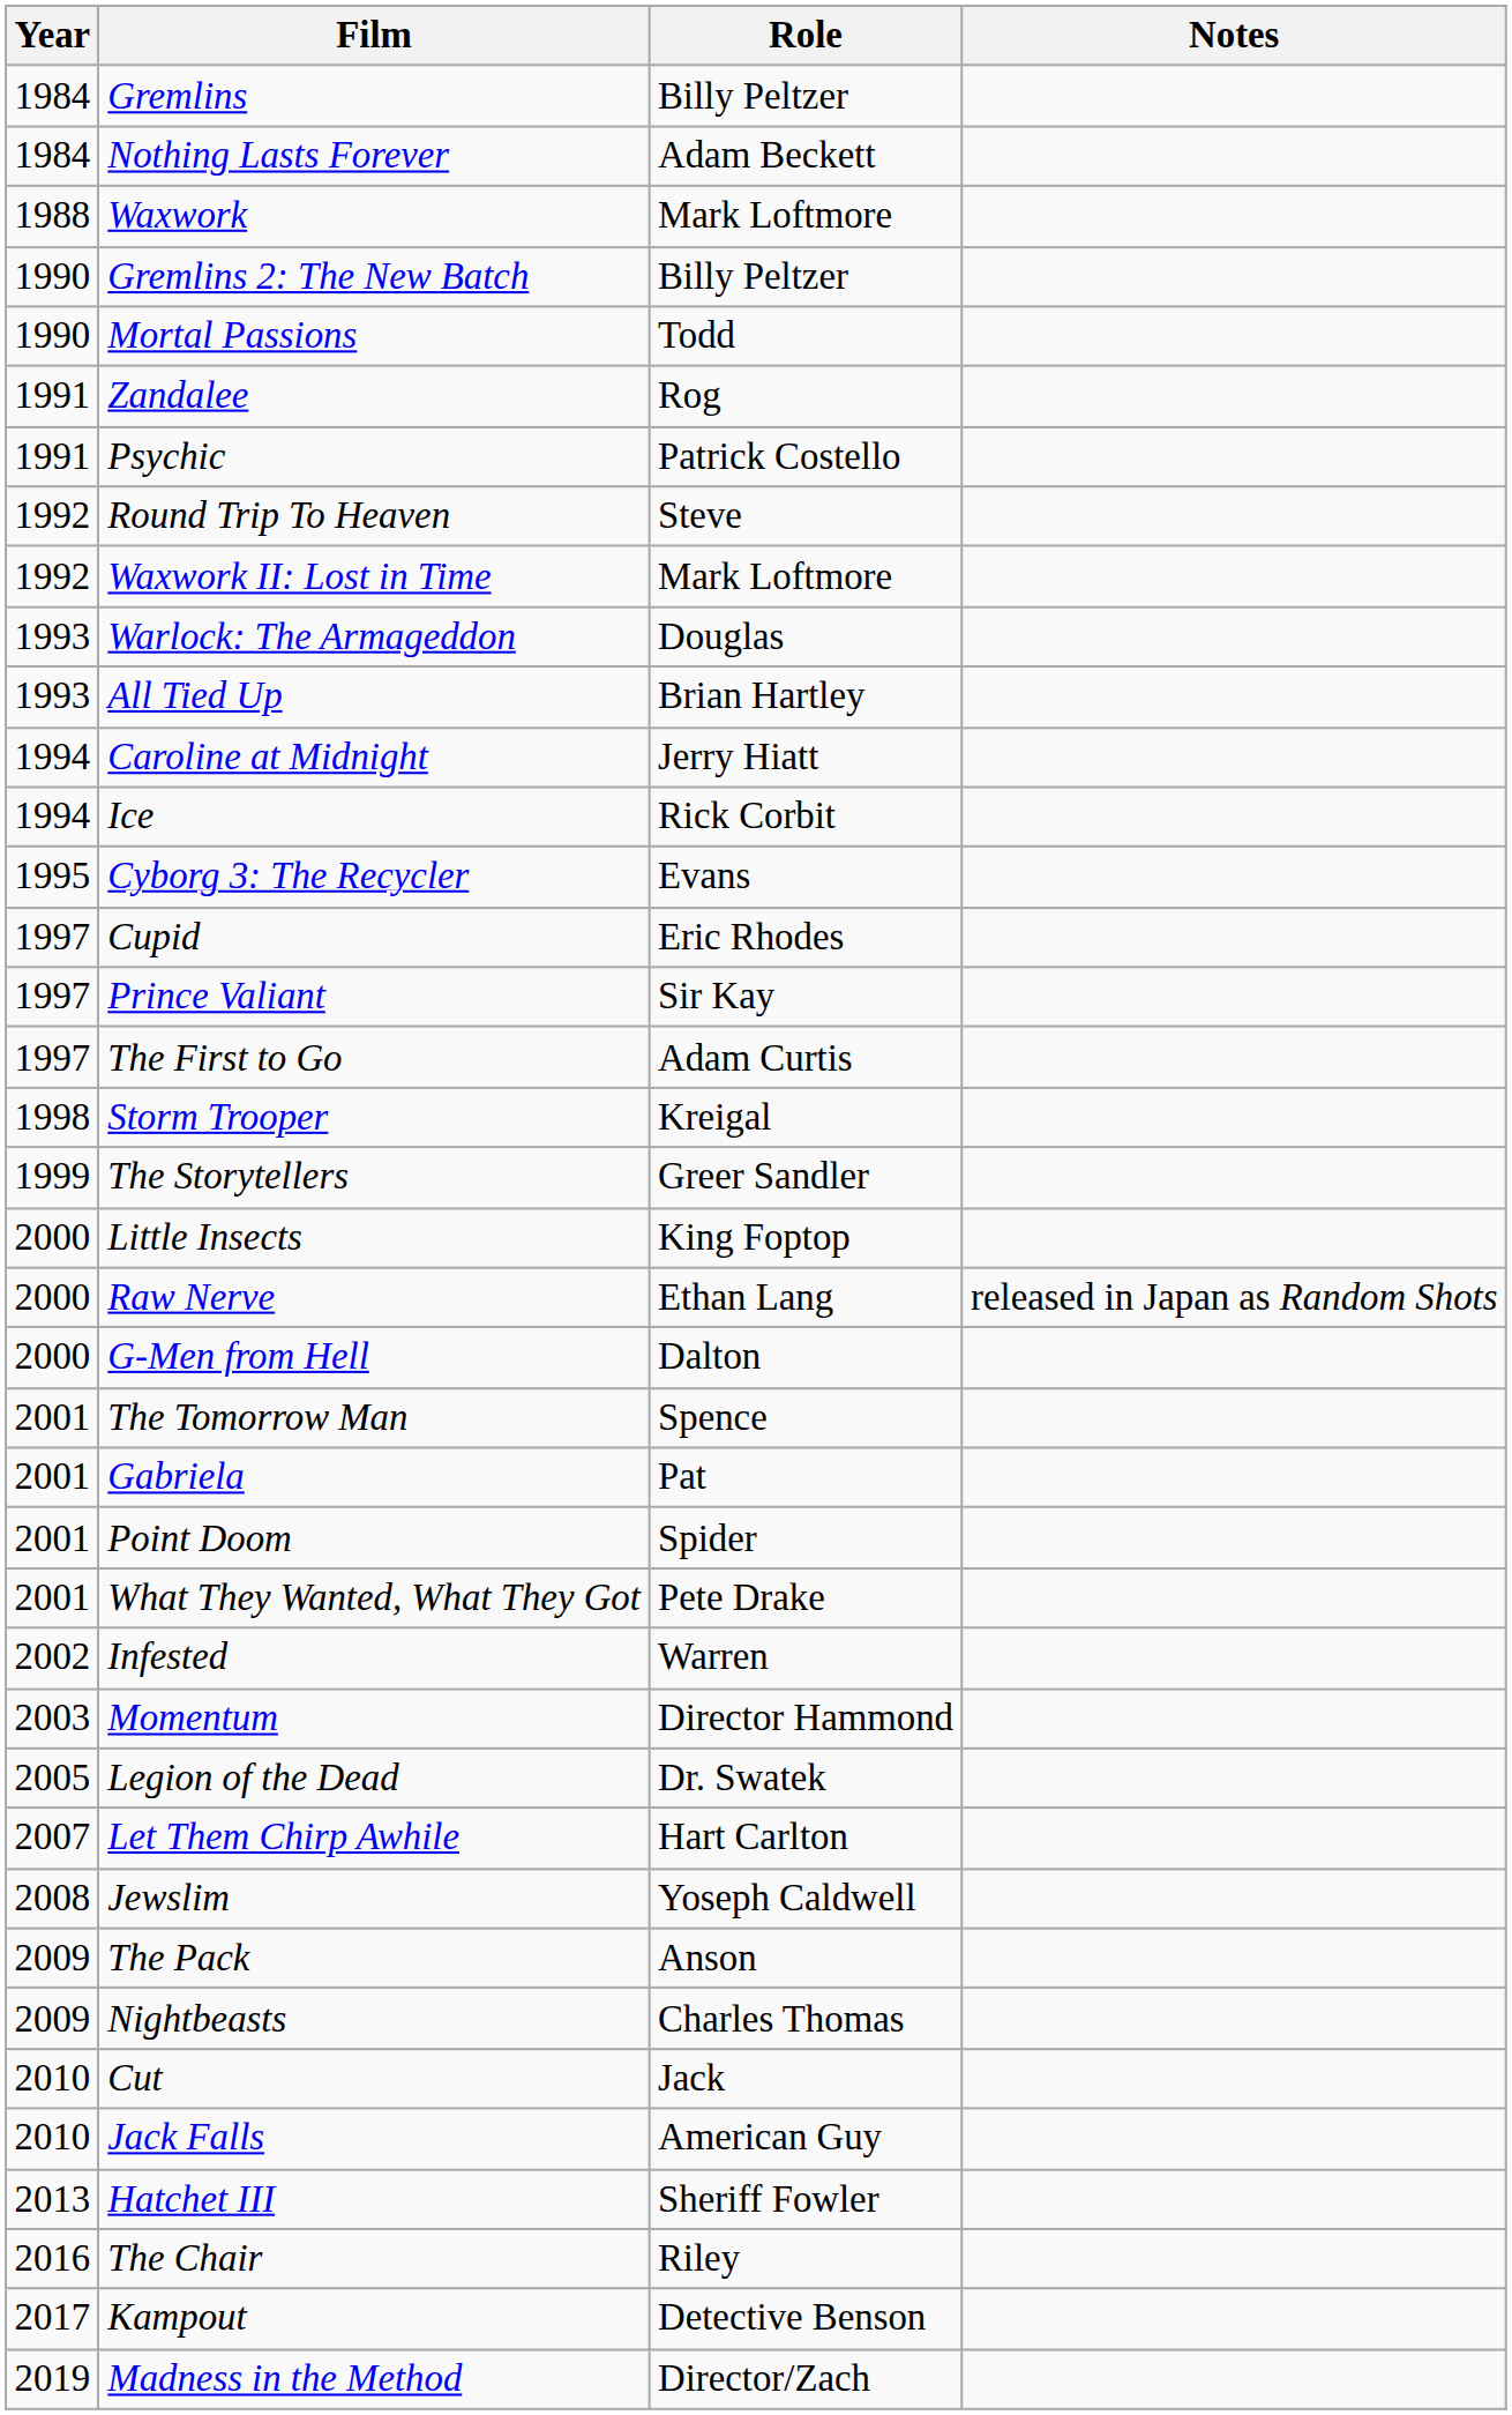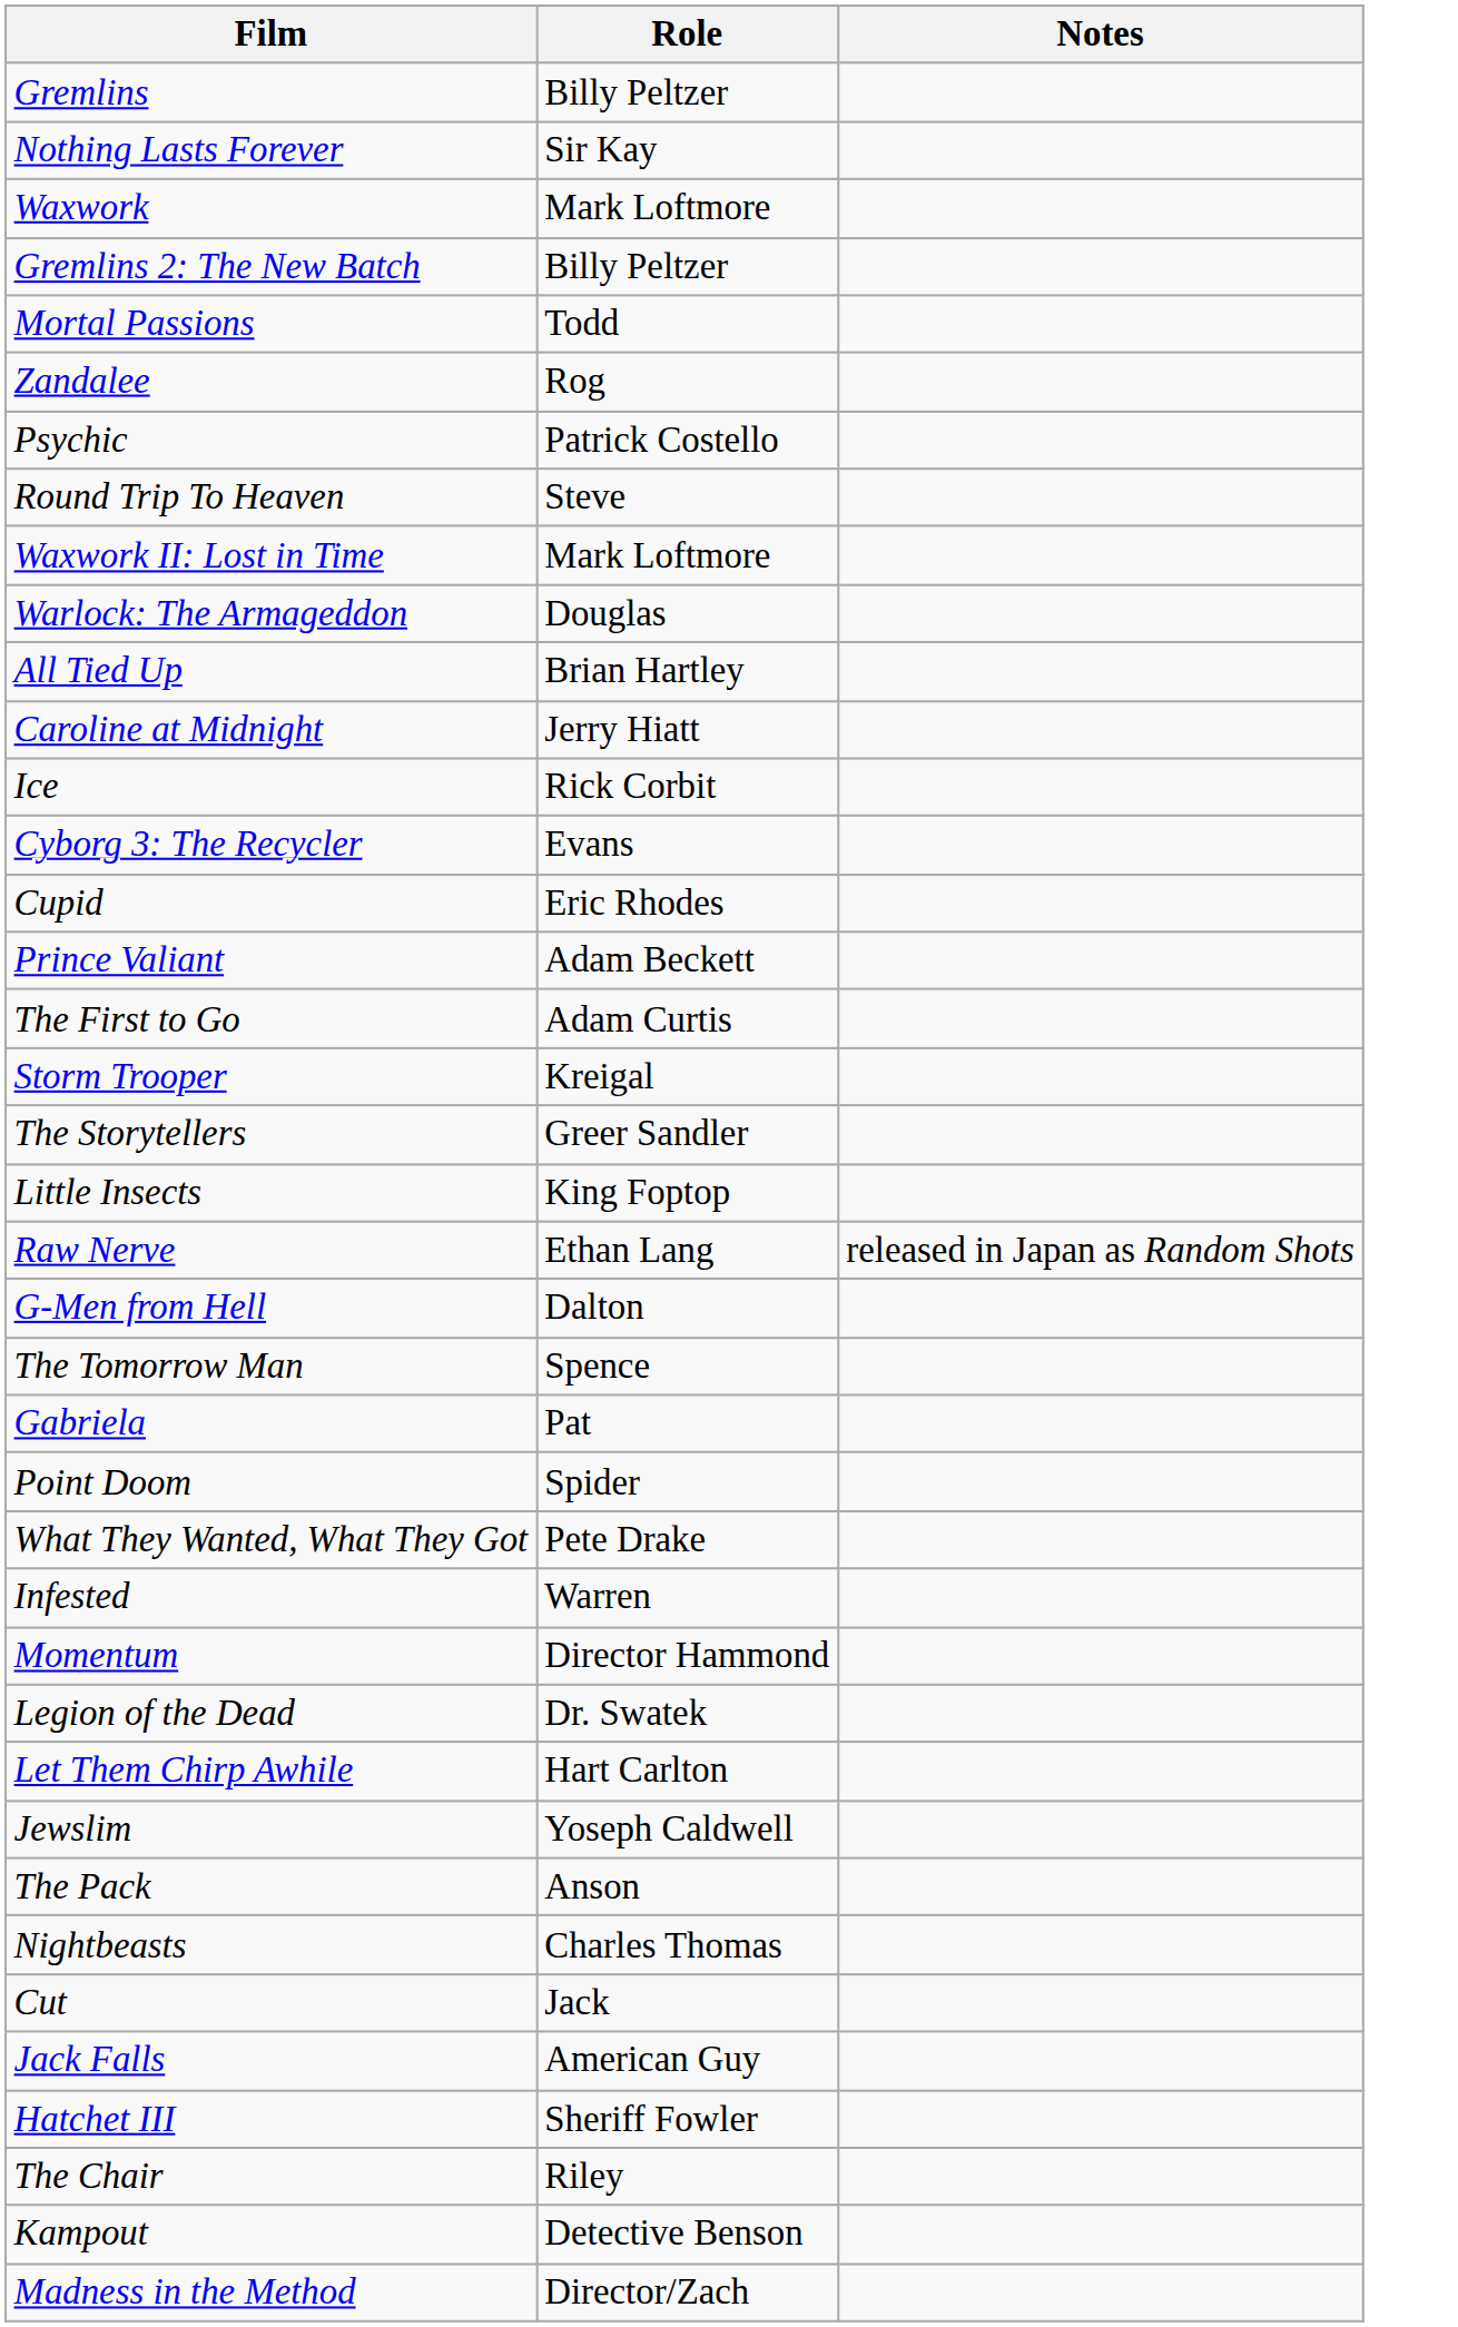- column: Year | 1984 | 1984 | 1988 | 1990 | 1990 | 1991 | 1991 | 1992 | 1992 | 1993 | 1993 | 1994 | 1994 | 1995 | 1997 | 1997 | 1997 | 1998 | 1999 | 2000 | 2000 | 2000 | 2001 | 2001 | 2001 | 2001 | 2002 | 2003 | 2005 | 2007 | 2008 | 2009 | 2009 | 2010 | 2010 | 2013 | 2016 | 2017 | 2019
Nothing Lasts Forever | Role: Adam Beckett -> Sir Kay
Prince Valiant | Role: Sir Kay -> Adam Beckett
